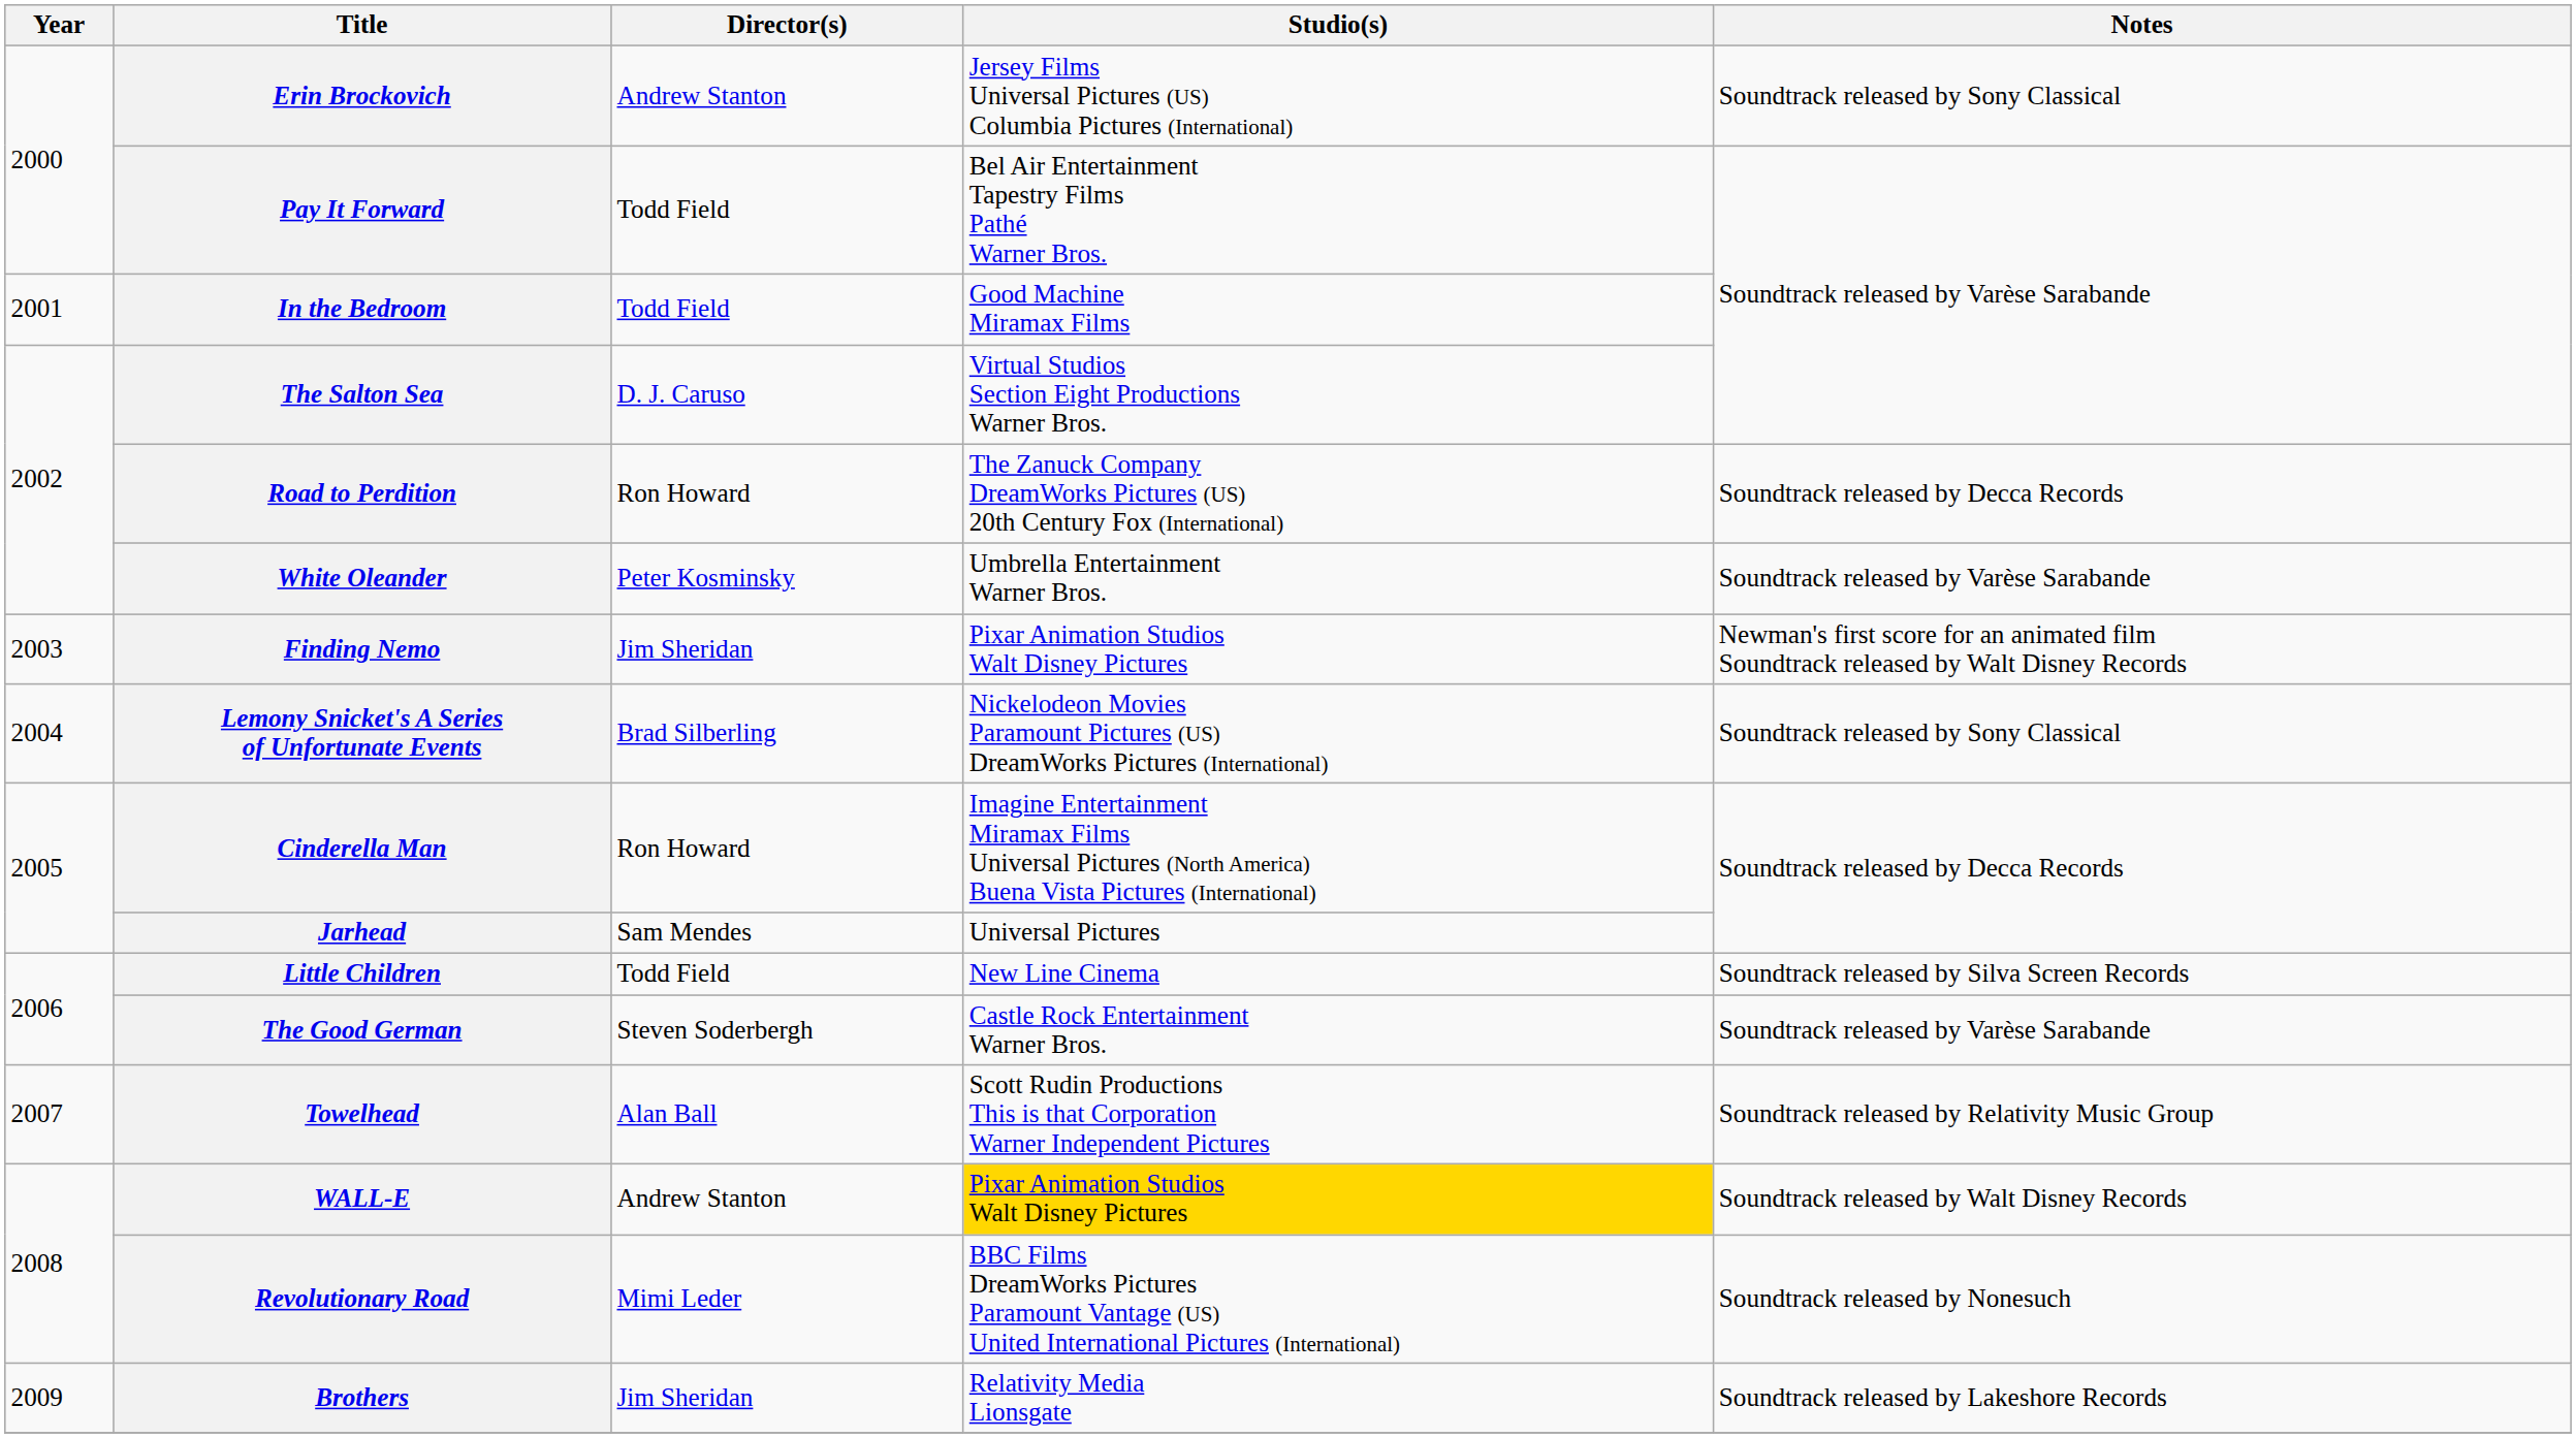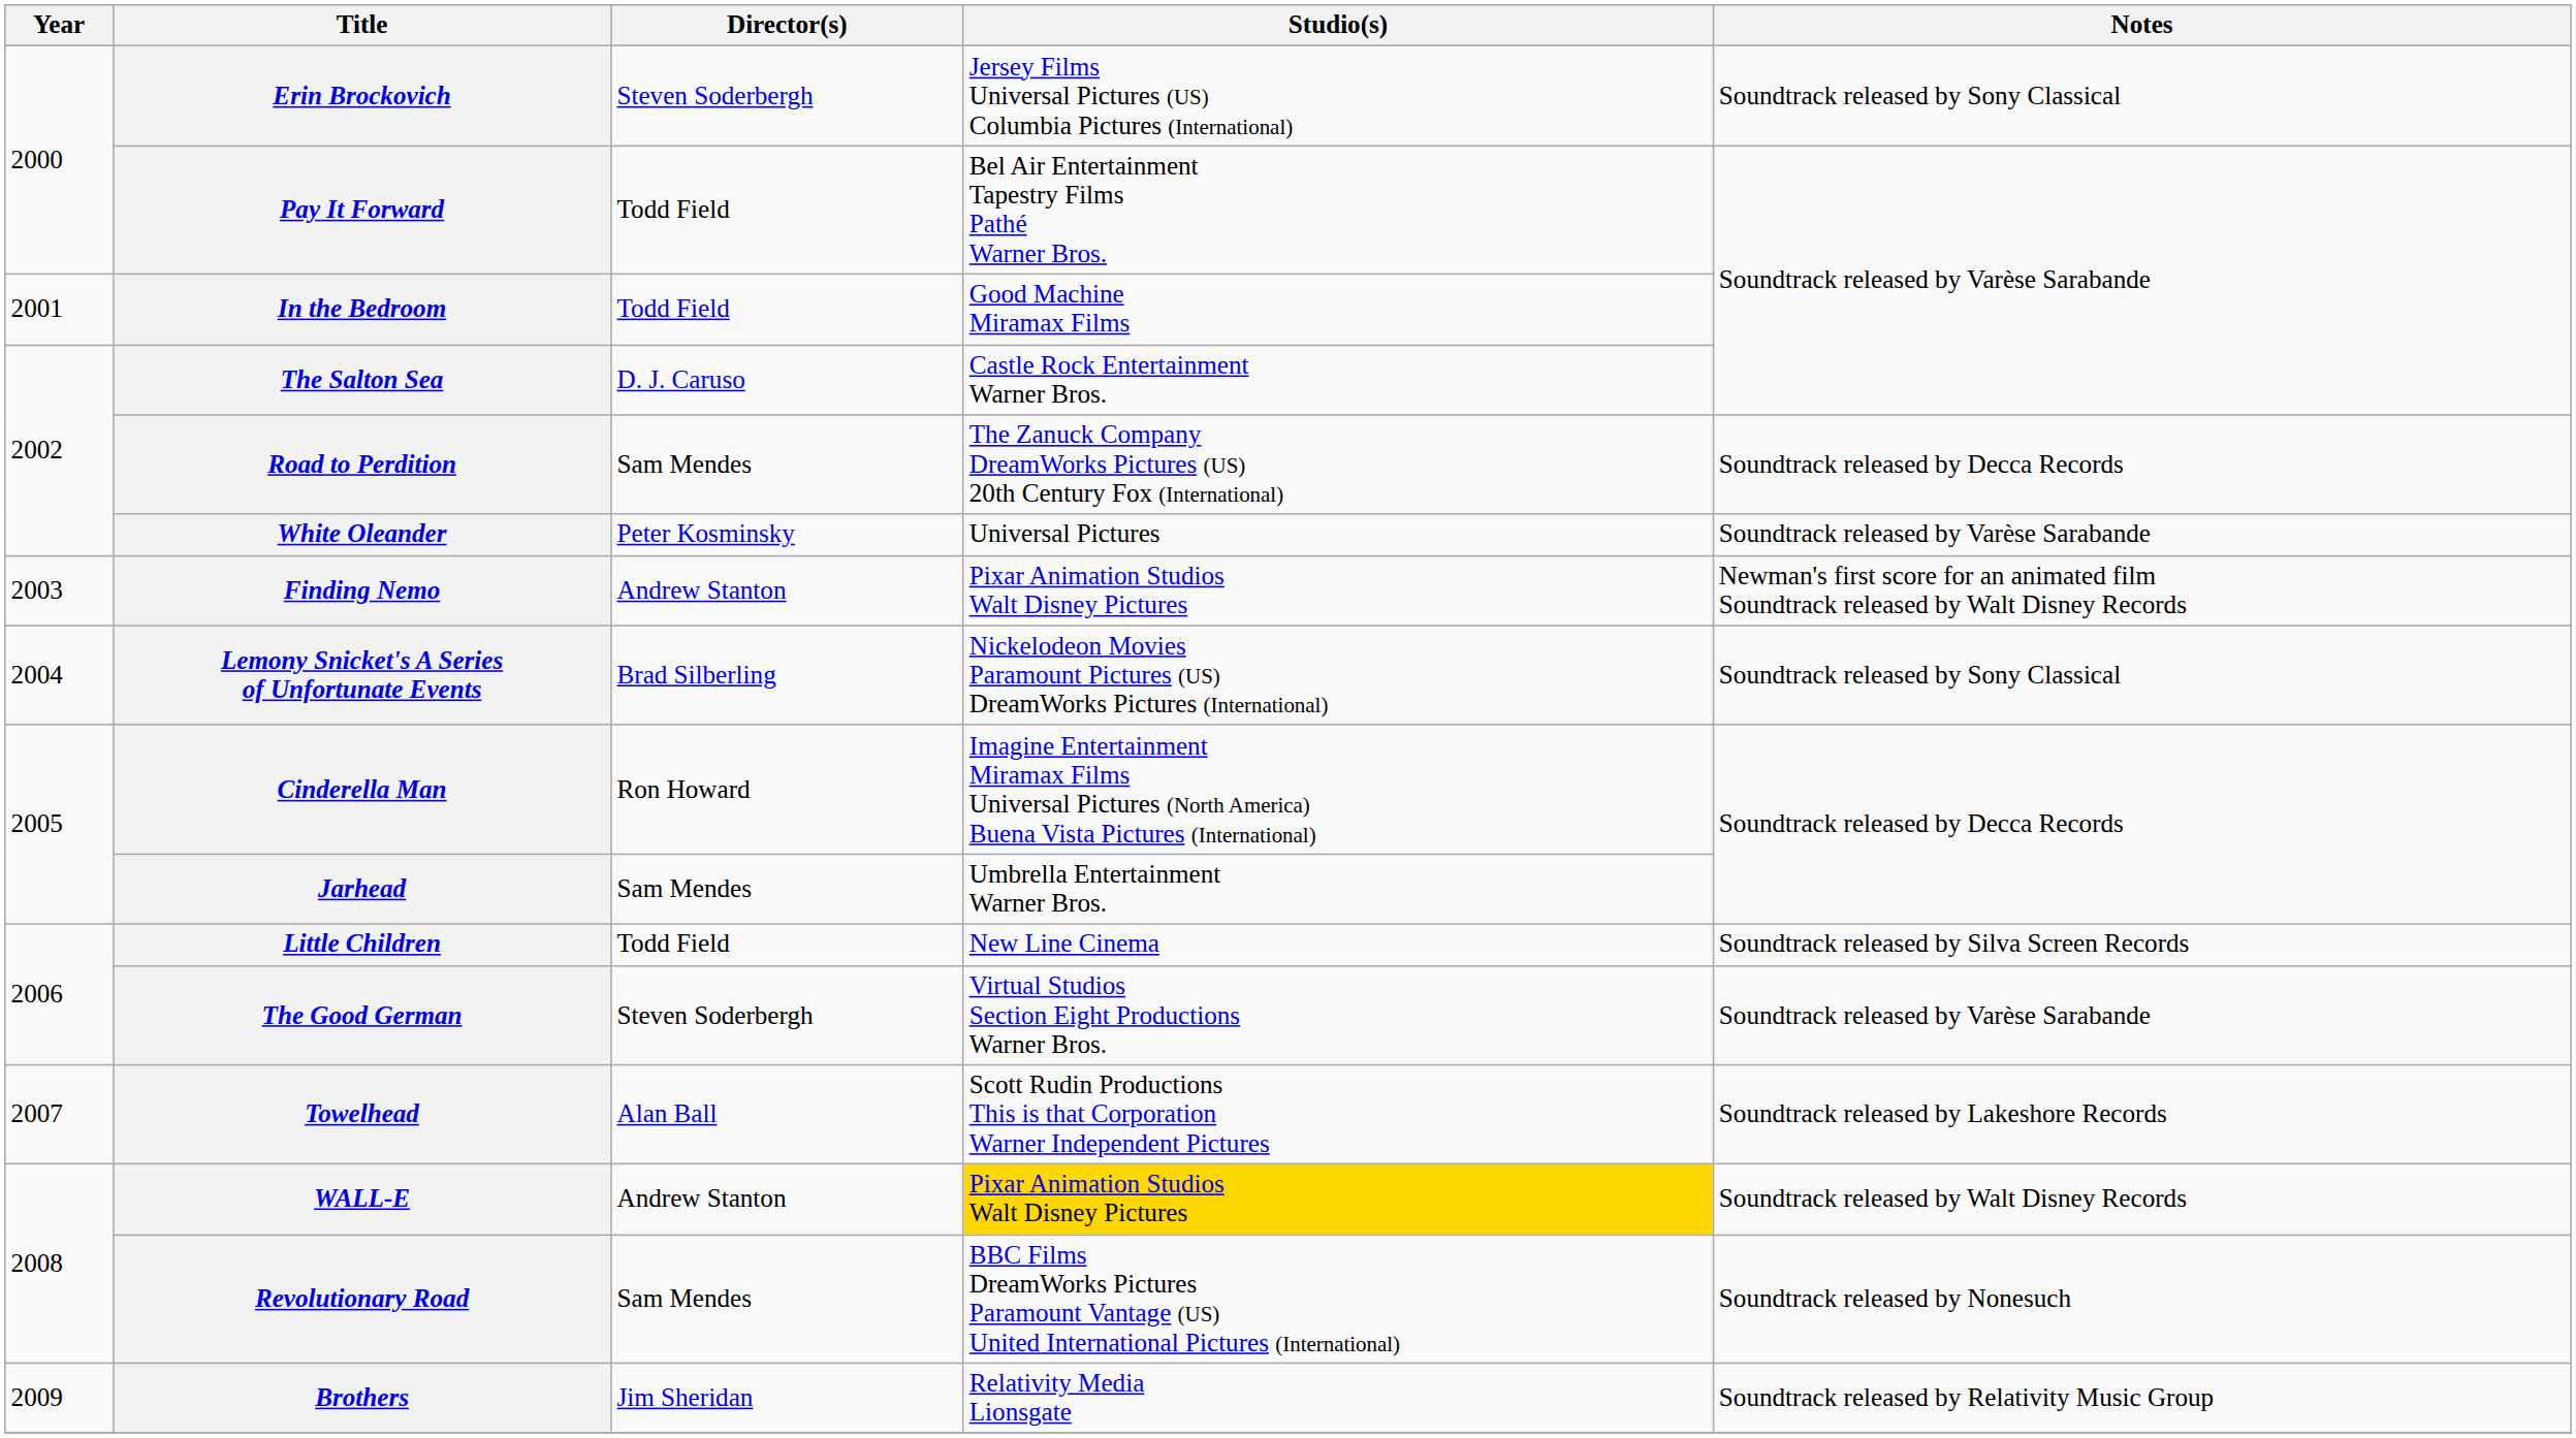Erin Brockovich | Director(s): Andrew Stanton -> Steven Soderbergh
The Salton Sea | Studio(s): Virtual Studios Section Eight Productions Warner Bros. -> Castle Rock Entertainment Warner Bros.
Road to Perdition | Director(s): Ron Howard -> Sam Mendes
White Oleander | Studio(s): Umbrella Entertainment Warner Bros. -> Universal Pictures
Finding Nemo | Director(s): Jim Sheridan -> Andrew Stanton
Jarhead | Studio(s): Universal Pictures -> Umbrella Entertainment Warner Bros.
The Good German | Studio(s): Castle Rock Entertainment Warner Bros. -> Virtual Studios Section Eight Productions Warner Bros.
Towelhead | Notes: Soundtrack released by Relativity Music Group -> Soundtrack released by Lakeshore Records
Revolutionary Road | Director(s): Mimi Leder -> Sam Mendes
Brothers | Notes: Soundtrack released by Lakeshore Records -> Soundtrack released by Relativity Music Group
